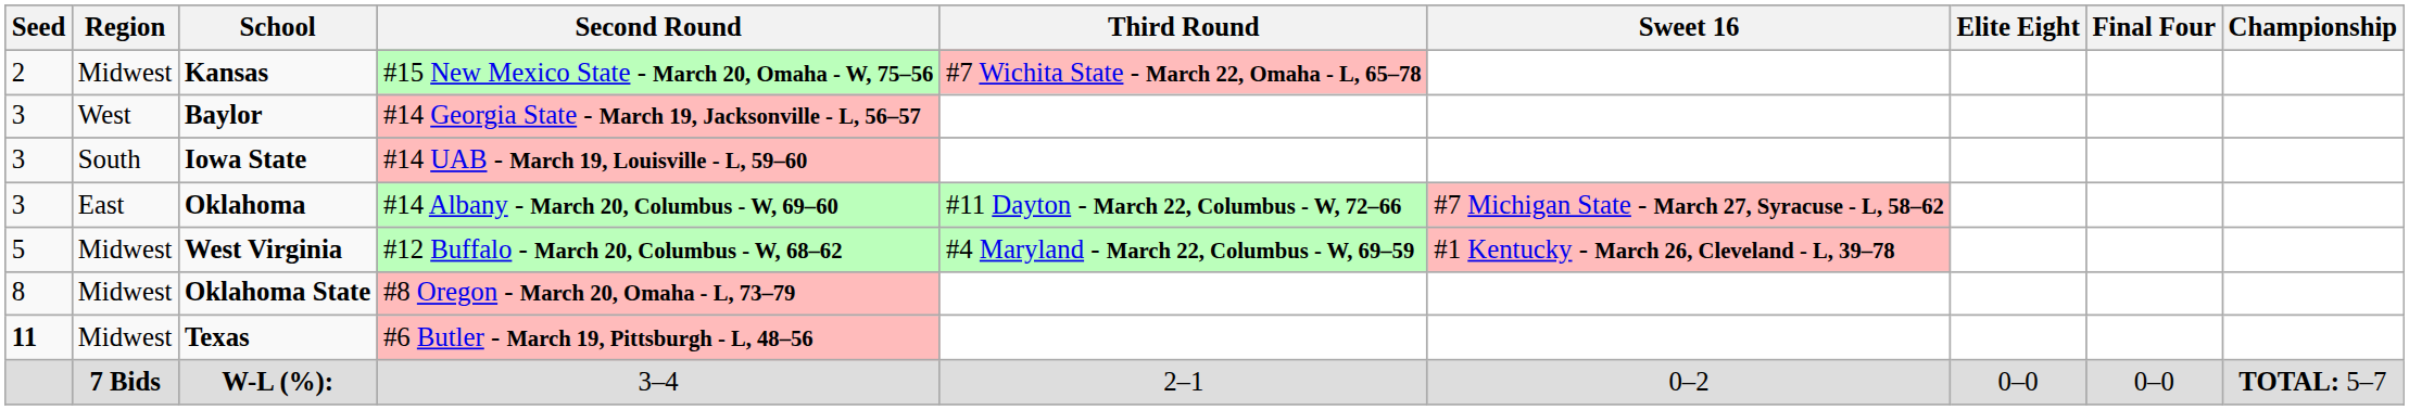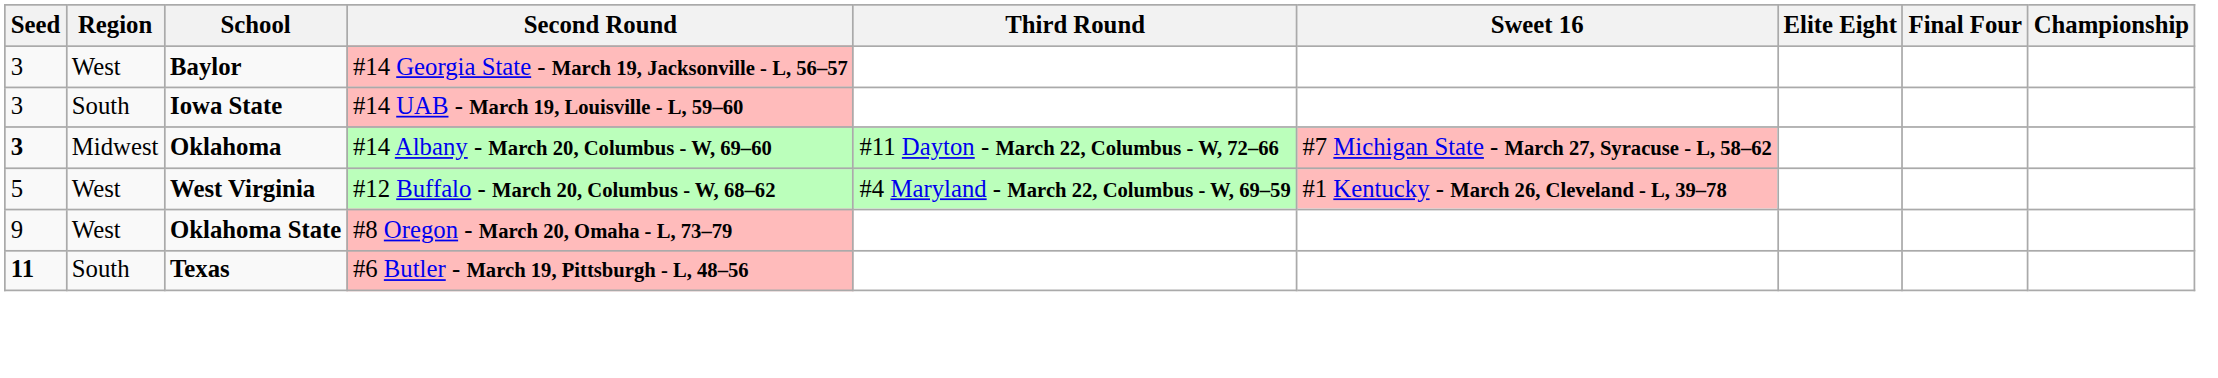- row: 2 | Midwest | Kansas | #15 New Mexico State - March 20, Omaha - W, 75–56 | #7 Wichita State - March 22, Omaha - L, 65–78
Oklahoma | Seed: normal -> bold
Oklahoma | Region: East -> Midwest
West Virginia | Region: Midwest -> West
Oklahoma State | Seed: 8 -> 9
Oklahoma State | Region: Midwest -> West
Texas | Region: Midwest -> South
- row: 7 Bids | W-L (%): | 3–4 | 2–1 | 0–2 | 0–0 | 0–0 | TOTAL: 5–7
